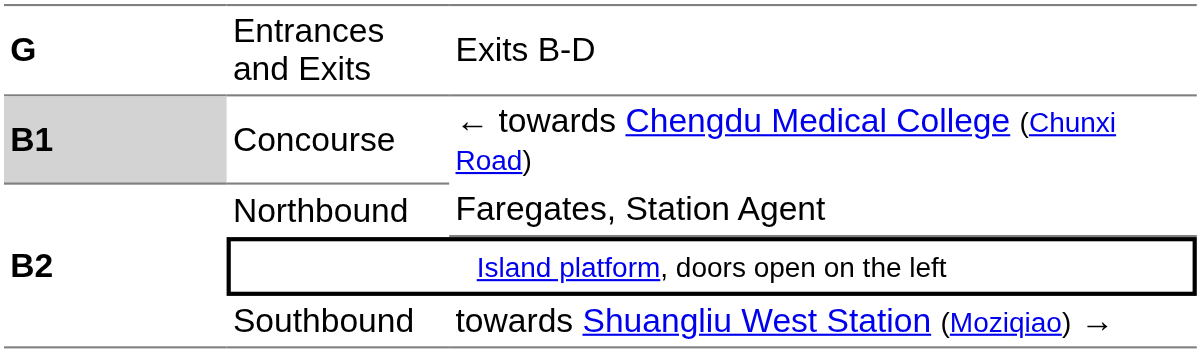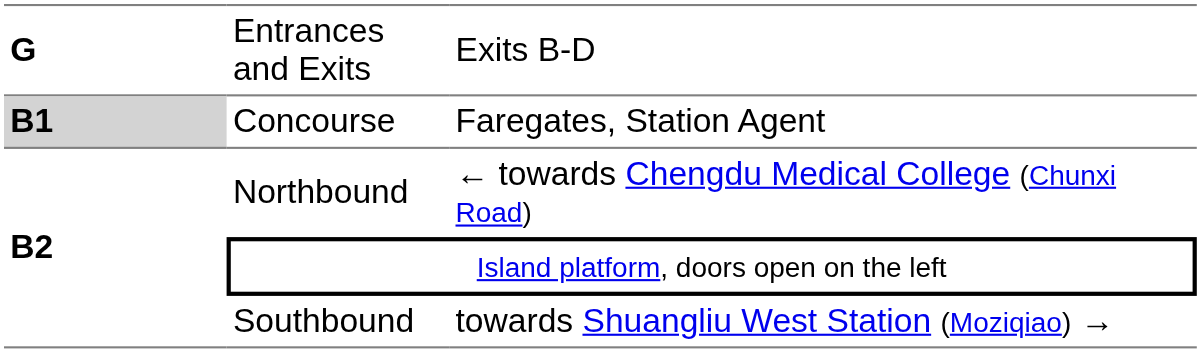Concourse | column 3: ← towards Chengdu Medical College (Chunxi Road) -> Faregates, Station Agent
Northbound | column 3: Faregates, Station Agent -> ← towards Chengdu Medical College (Chunxi Road)
